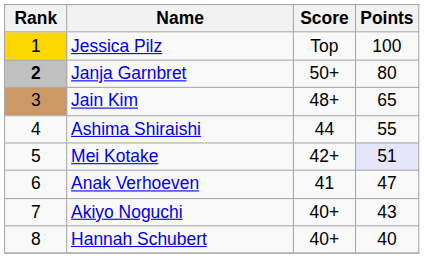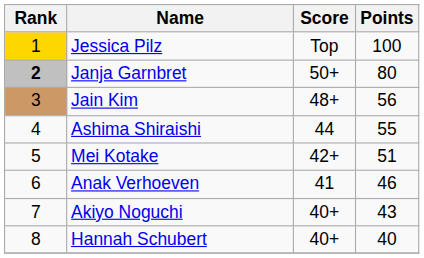Jain Kim | Points: 65 -> 56
Mei Kotake | Points: lavender background -> no background
Anak Verhoeven | Points: 47 -> 46
